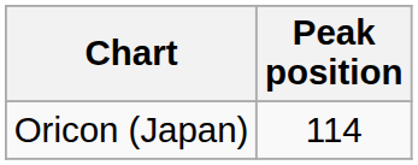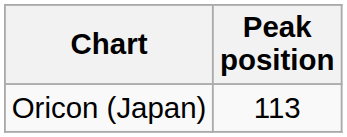Oricon (Japan) | Peak position: 114 -> 113
